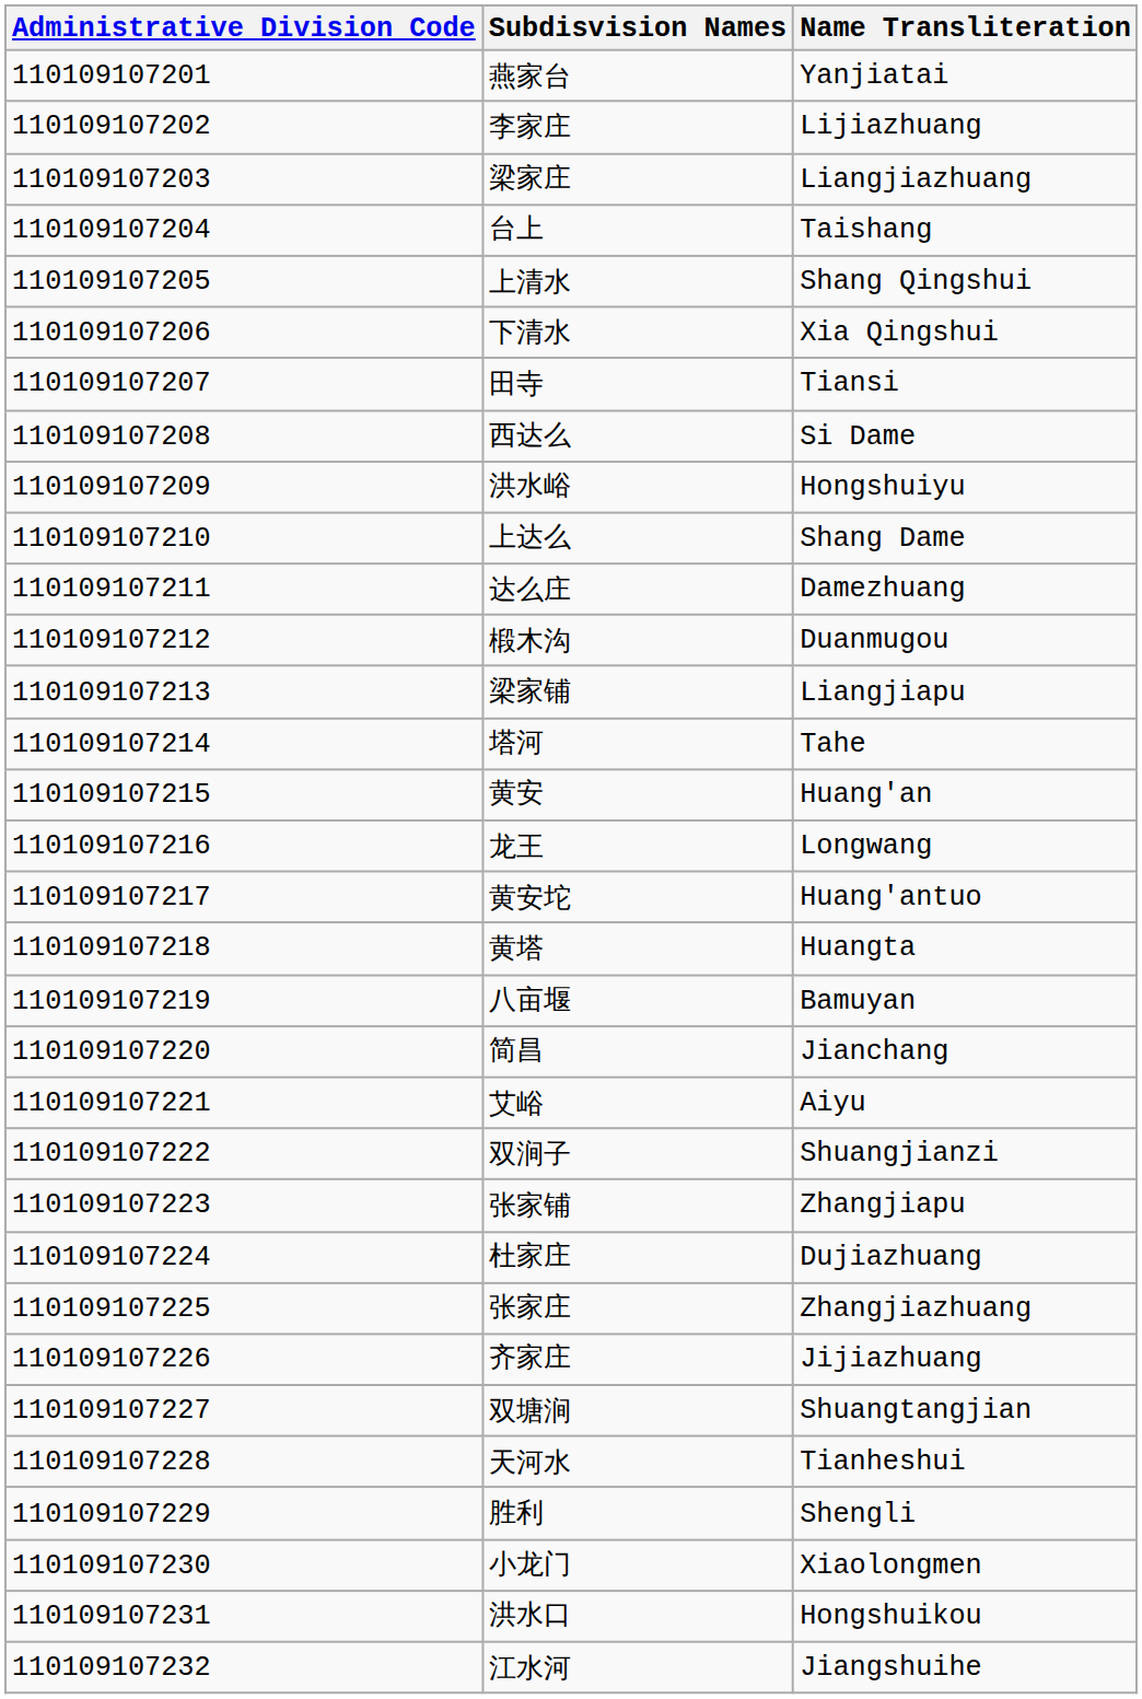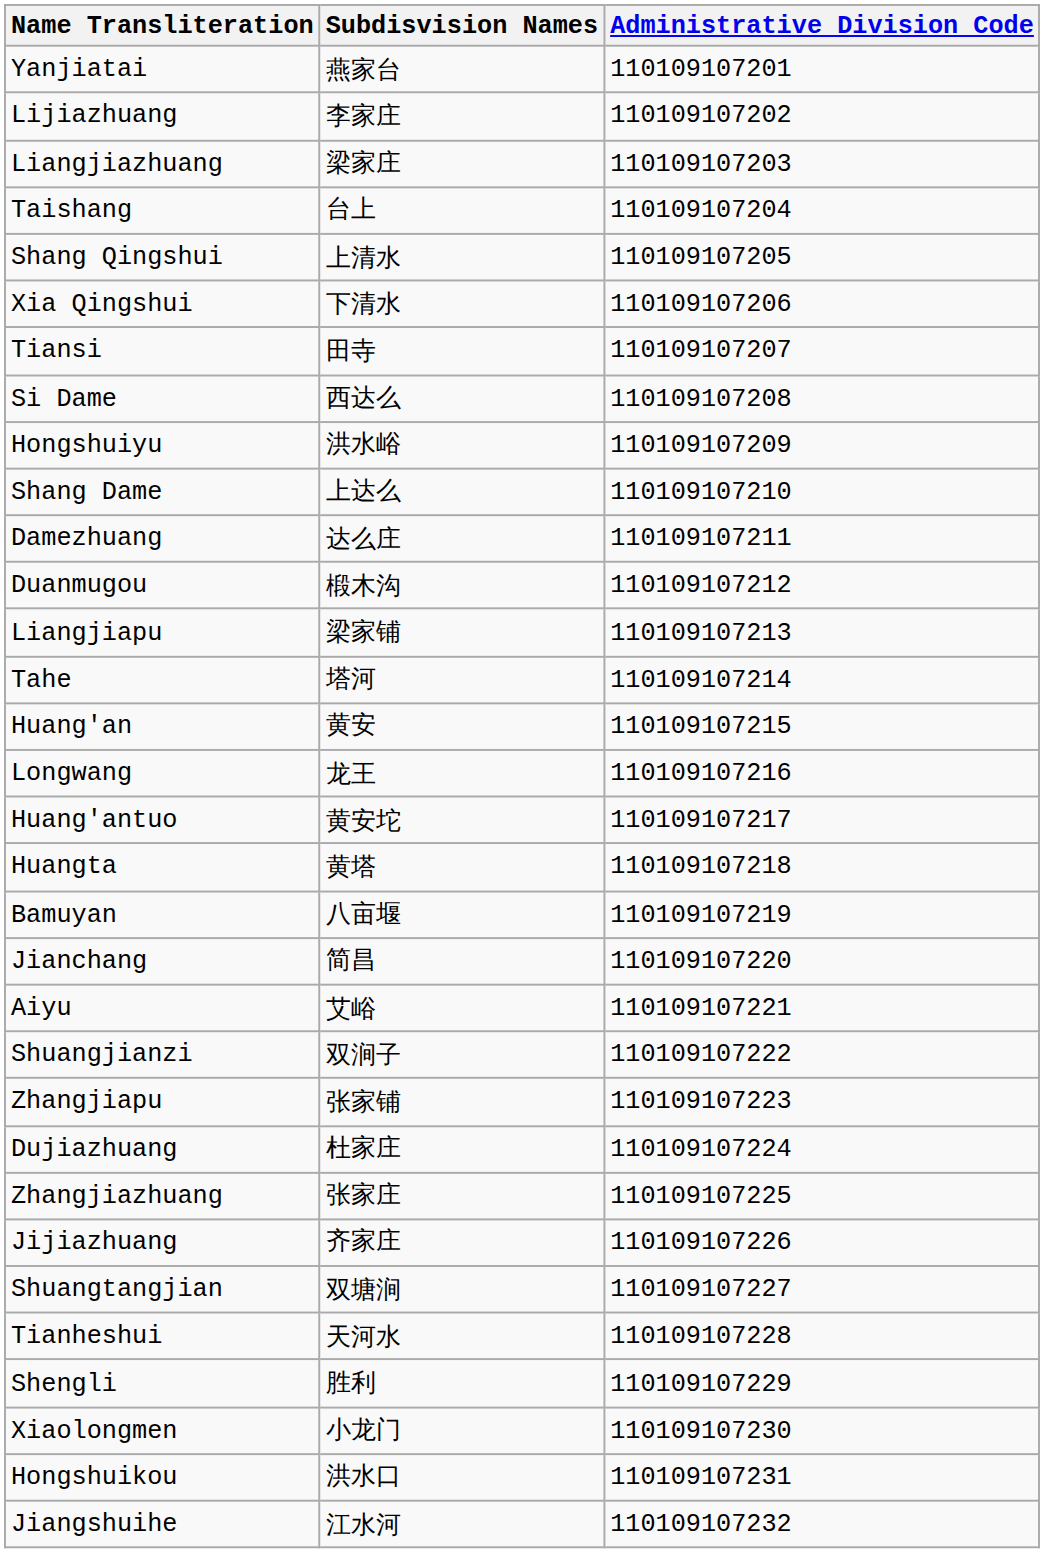columns swapped: Administrative Division Code <-> Name Transliteration
